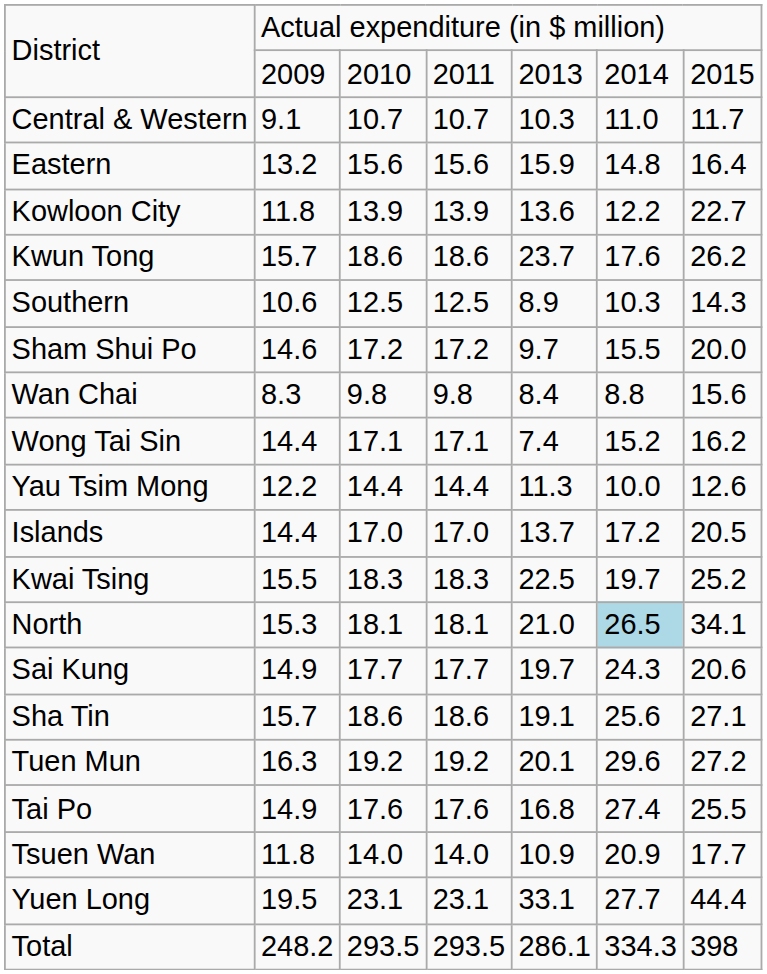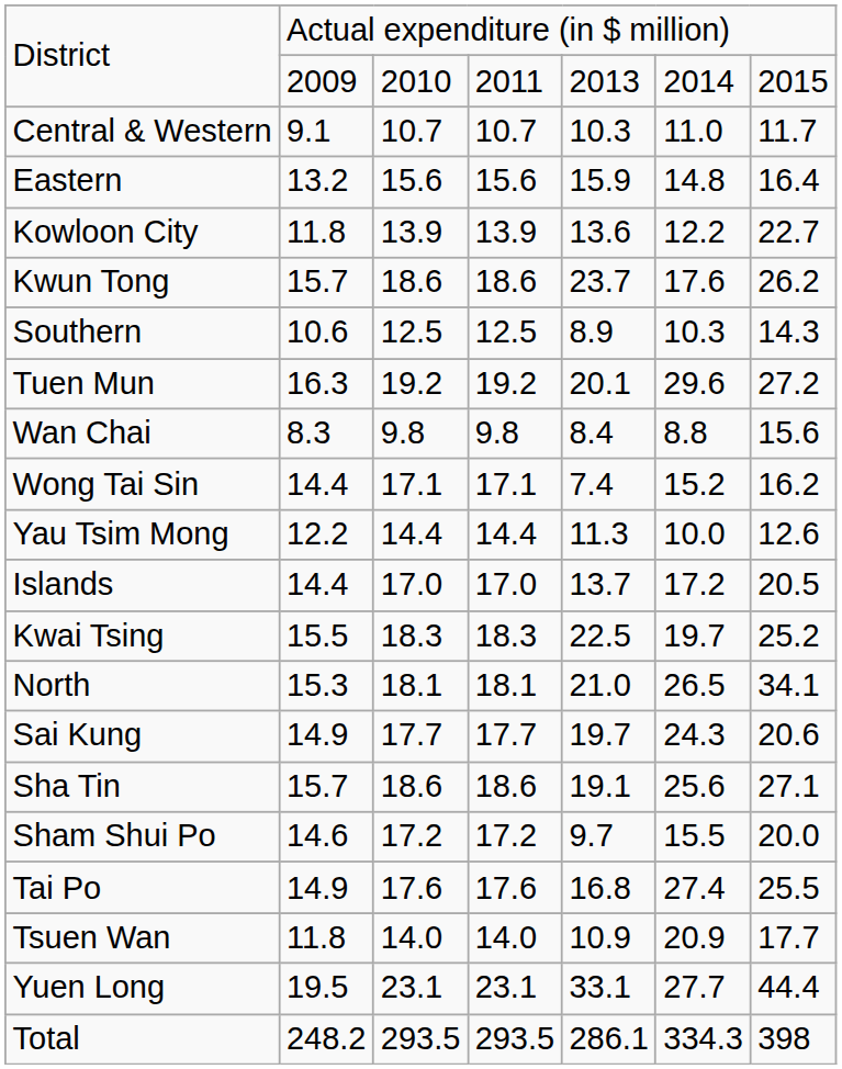rows swapped: Sham Shui Po <-> Tuen Mun
North | column 6: lightblue background -> no background
